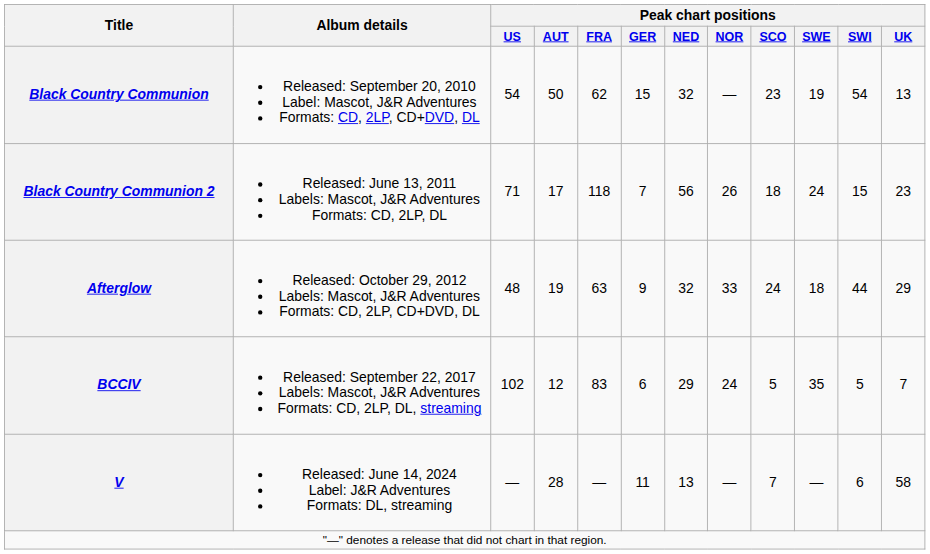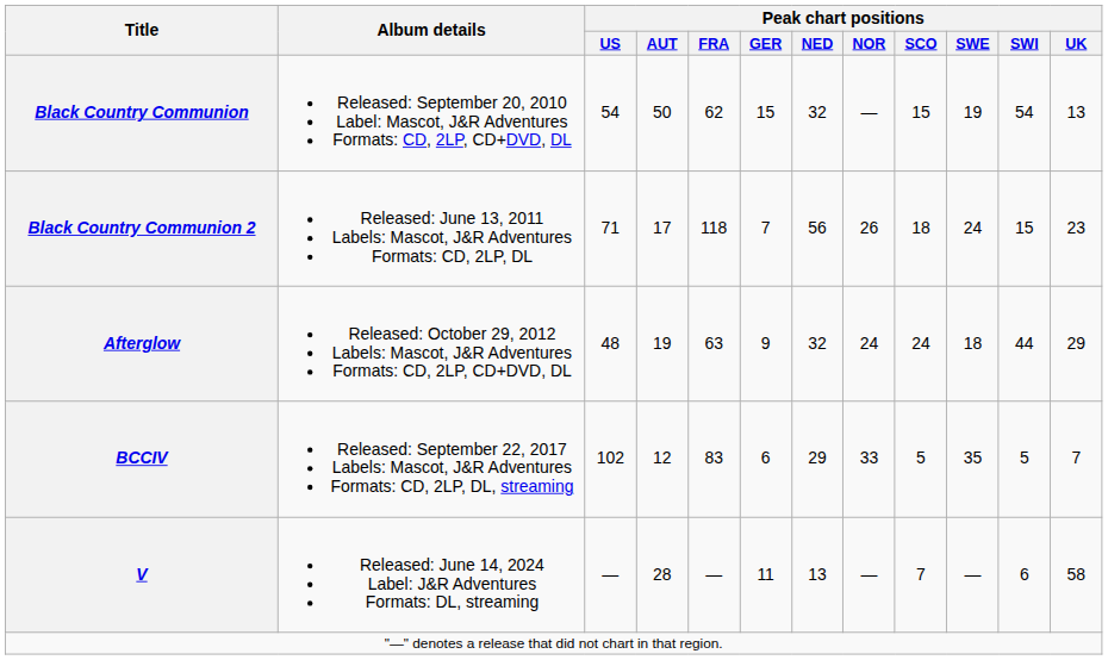Black Country Communion | Peak chart positions / SCO: 23 -> 15
Afterglow | Peak chart positions / NOR: 33 -> 24
BCCIV | Peak chart positions / NOR: 24 -> 33
